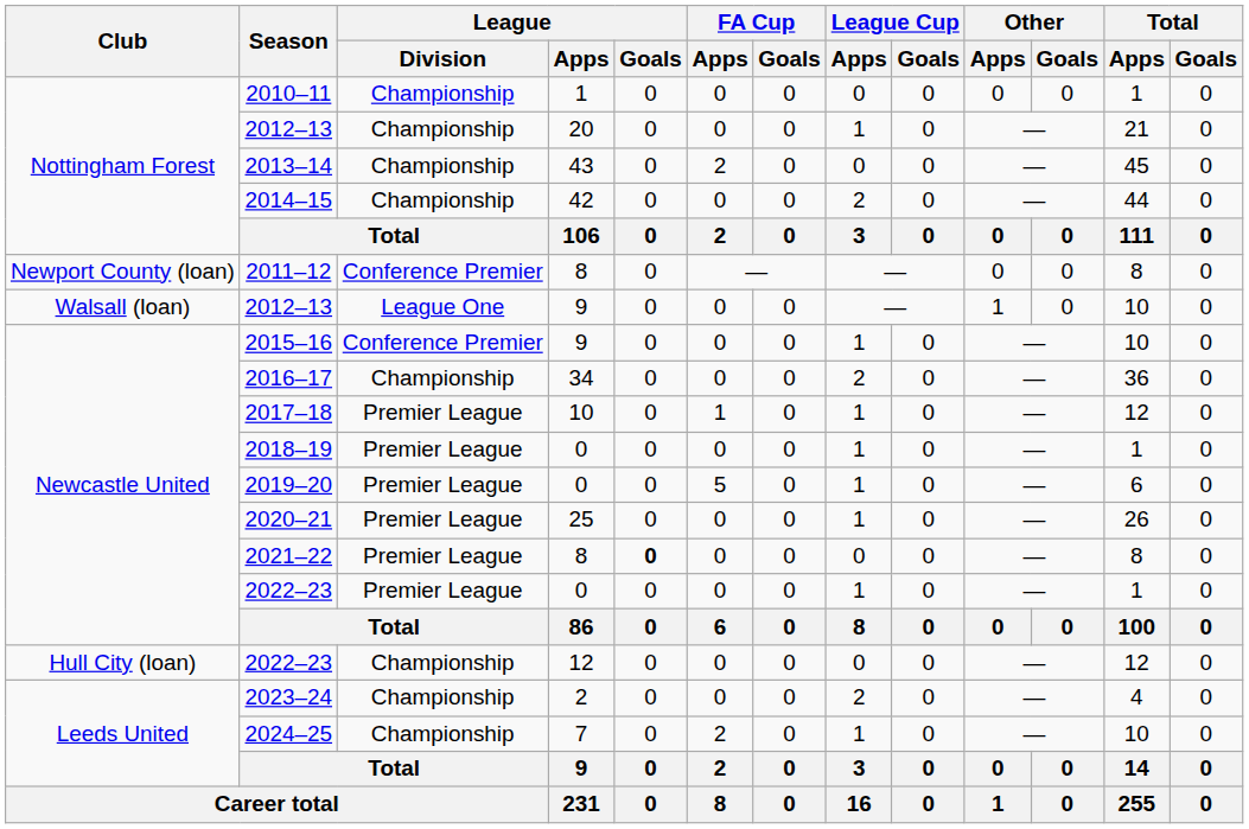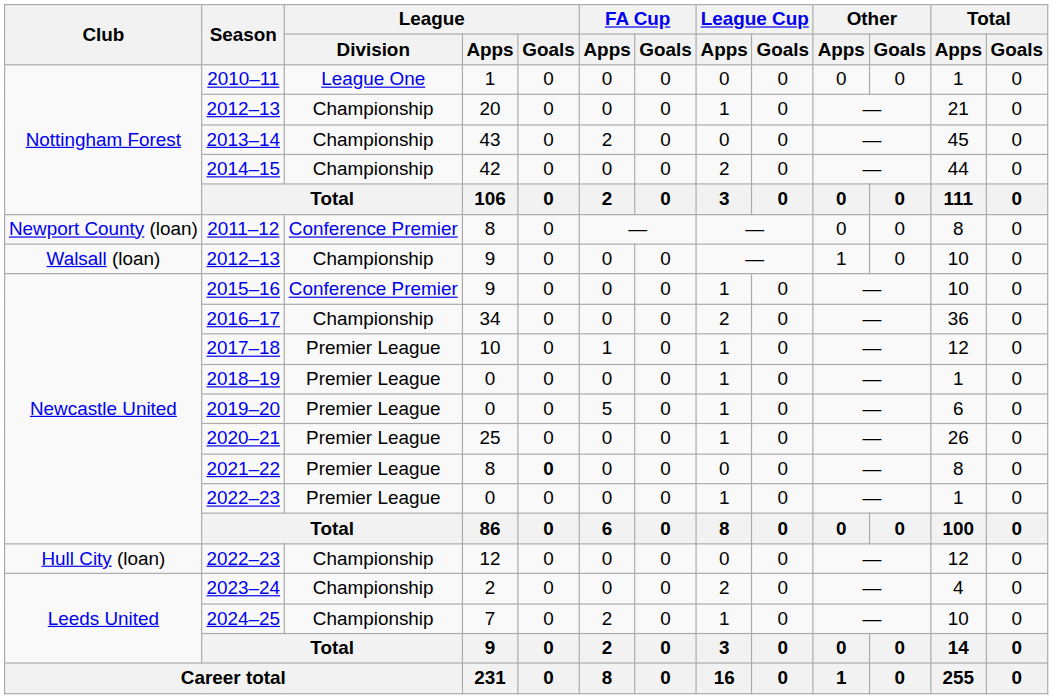2010–11 | League / Division: Championship -> League One
2012–13 / 9 | League / Division: League One -> Championship
